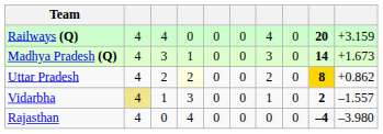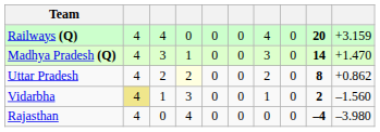Madhya Pradesh (Q) | column 10: +1.673 -> +1.470
Uttar Pradesh | column 9: gold background -> no background
Vidarbha | column 10: –1.557 -> –1.560
